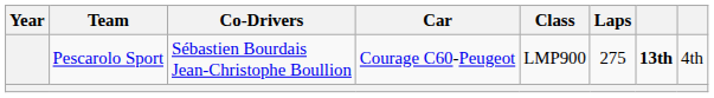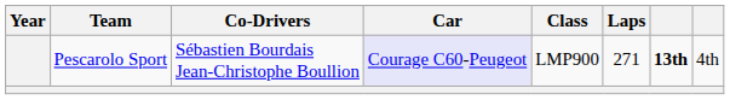Pescarolo Sport | Car: no background -> lavender background
Pescarolo Sport | Laps: 275 -> 271
